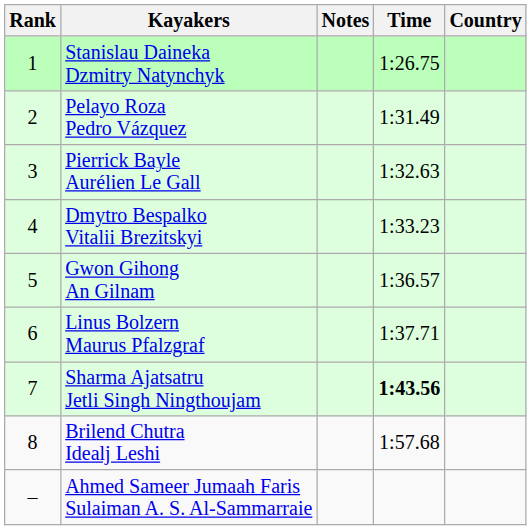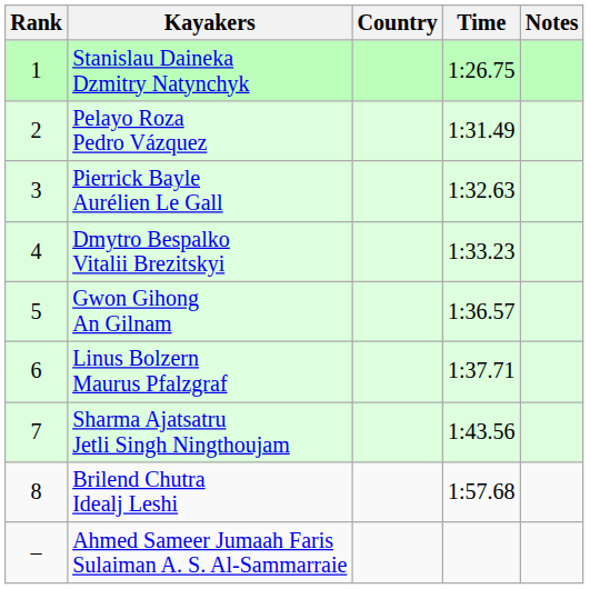columns swapped: Country <-> Notes
Sharma Ajatsatru Jetli Singh Ningthoujam | Time: bold -> normal
